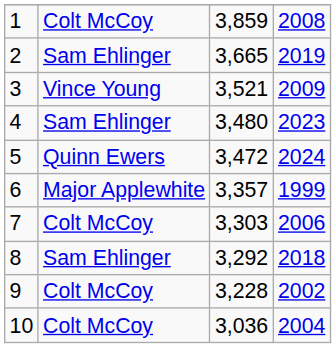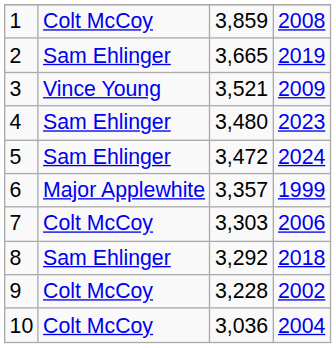5 | column 2: Quinn Ewers -> Sam Ehlinger
